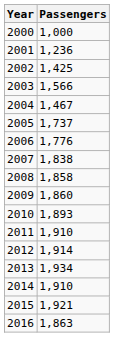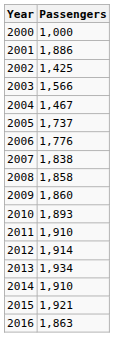2001 | Passengers: 1,236 -> 1,886
